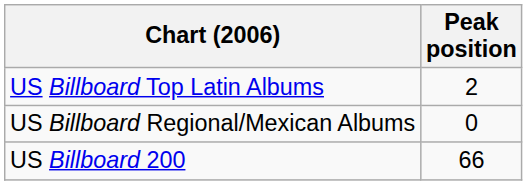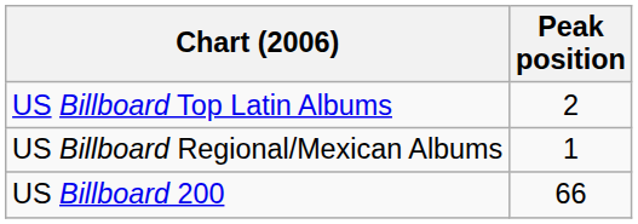US Billboard Regional/Mexican Albums | Peak position: 0 -> 1
